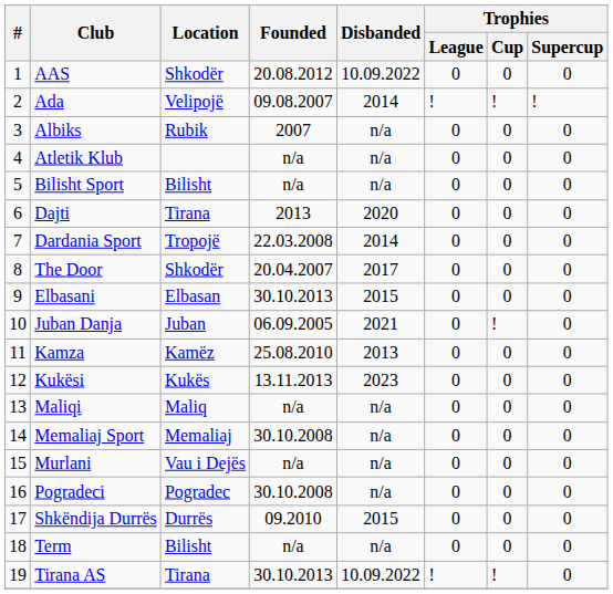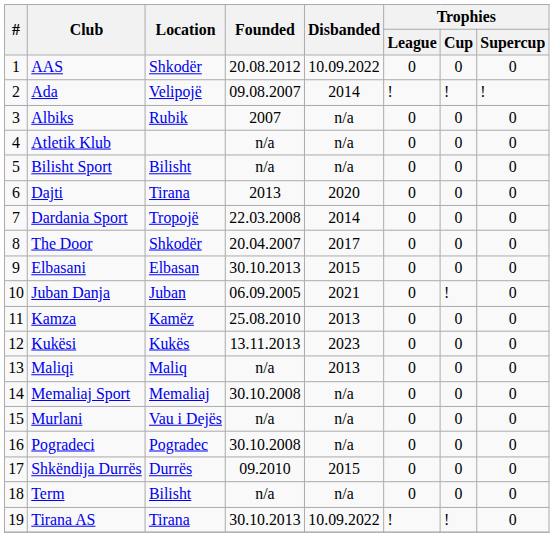Maliqi | Disbanded: n/a -> 2013
